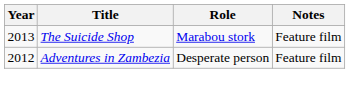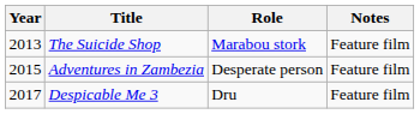Adventures in Zambezia | Year: 2012 -> 2015
+ row: 2017 | Despicable Me 3 | Dru | Feature film
